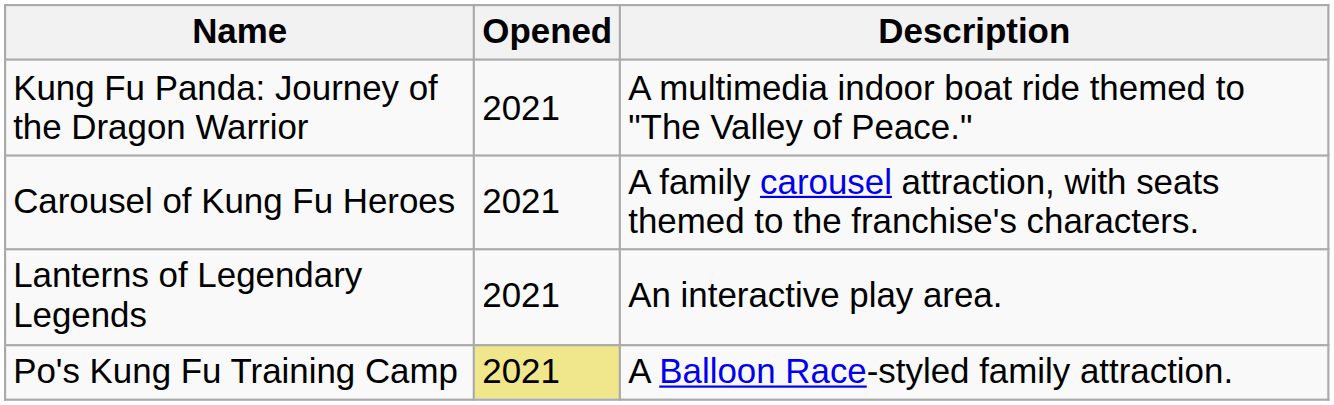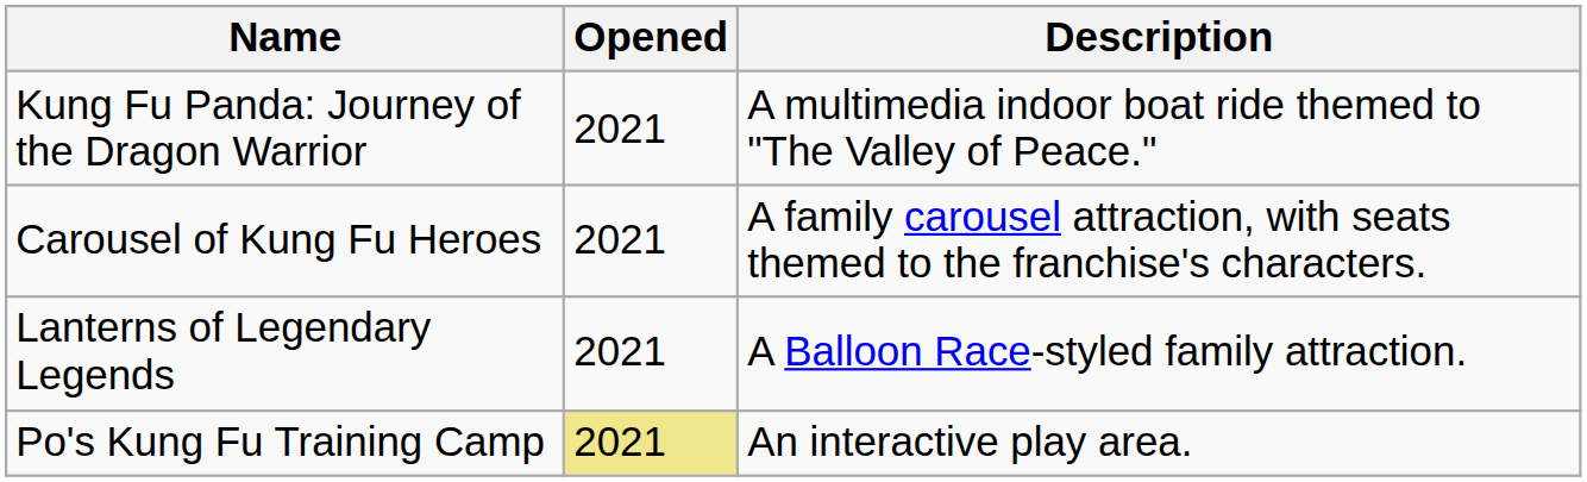Lanterns of Legendary Legends | Description: An interactive play area. -> A Balloon Race-styled family attraction.
Po's Kung Fu Training Camp | Description: A Balloon Race-styled family attraction. -> An interactive play area.
